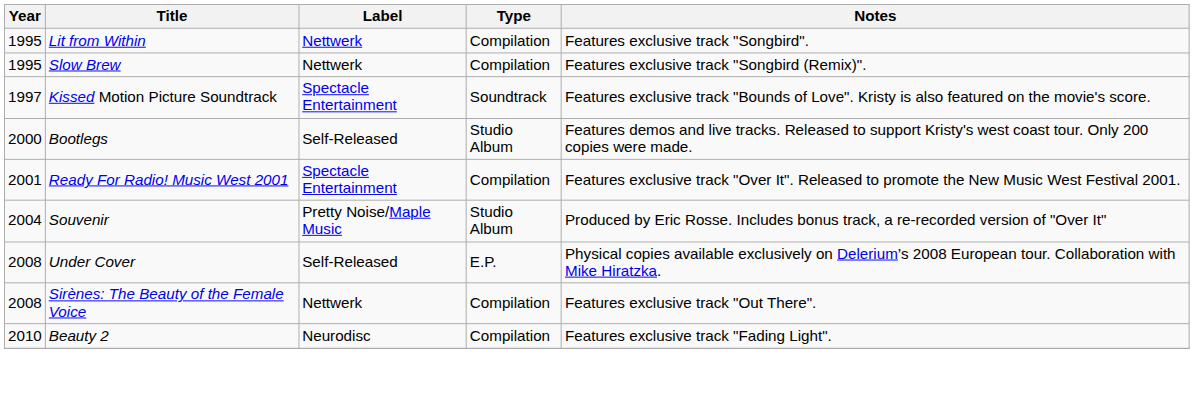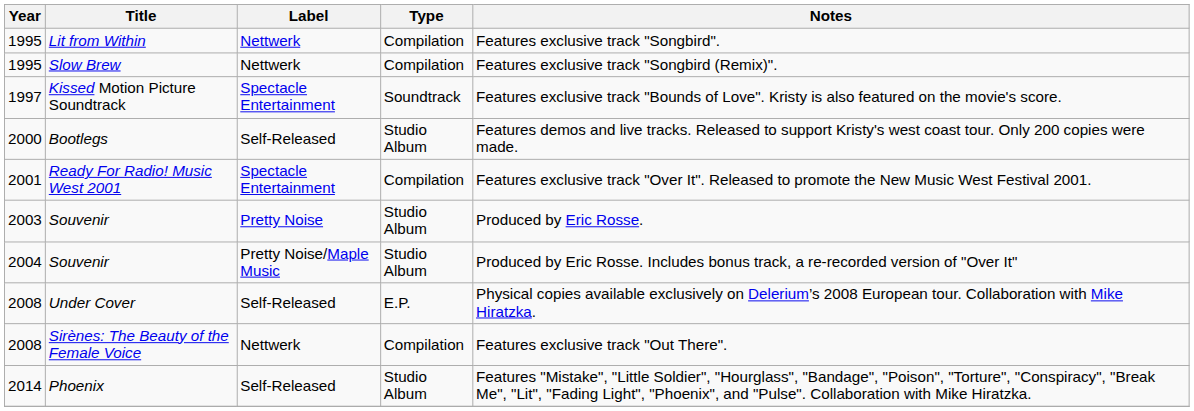+ row: 2003 | Souvenir | Pretty Noise | Studio Album | Produced by Eric Rosse.
- row: 2010 | Beauty 2 | Neurodisc | Compilation | Features exclusive track "Fading Light".
+ row: 2014 | Phoenix | Self-Released | Studio Album | Features "Mistake", "Little Soldier", "Hourglass", "Bandage", "Poison", "Torture", "Conspiracy", "Break Me", "Lit", "Fading Light", "Phoenix", and "Pulse". Collaboration with Mike Hiratzka.
